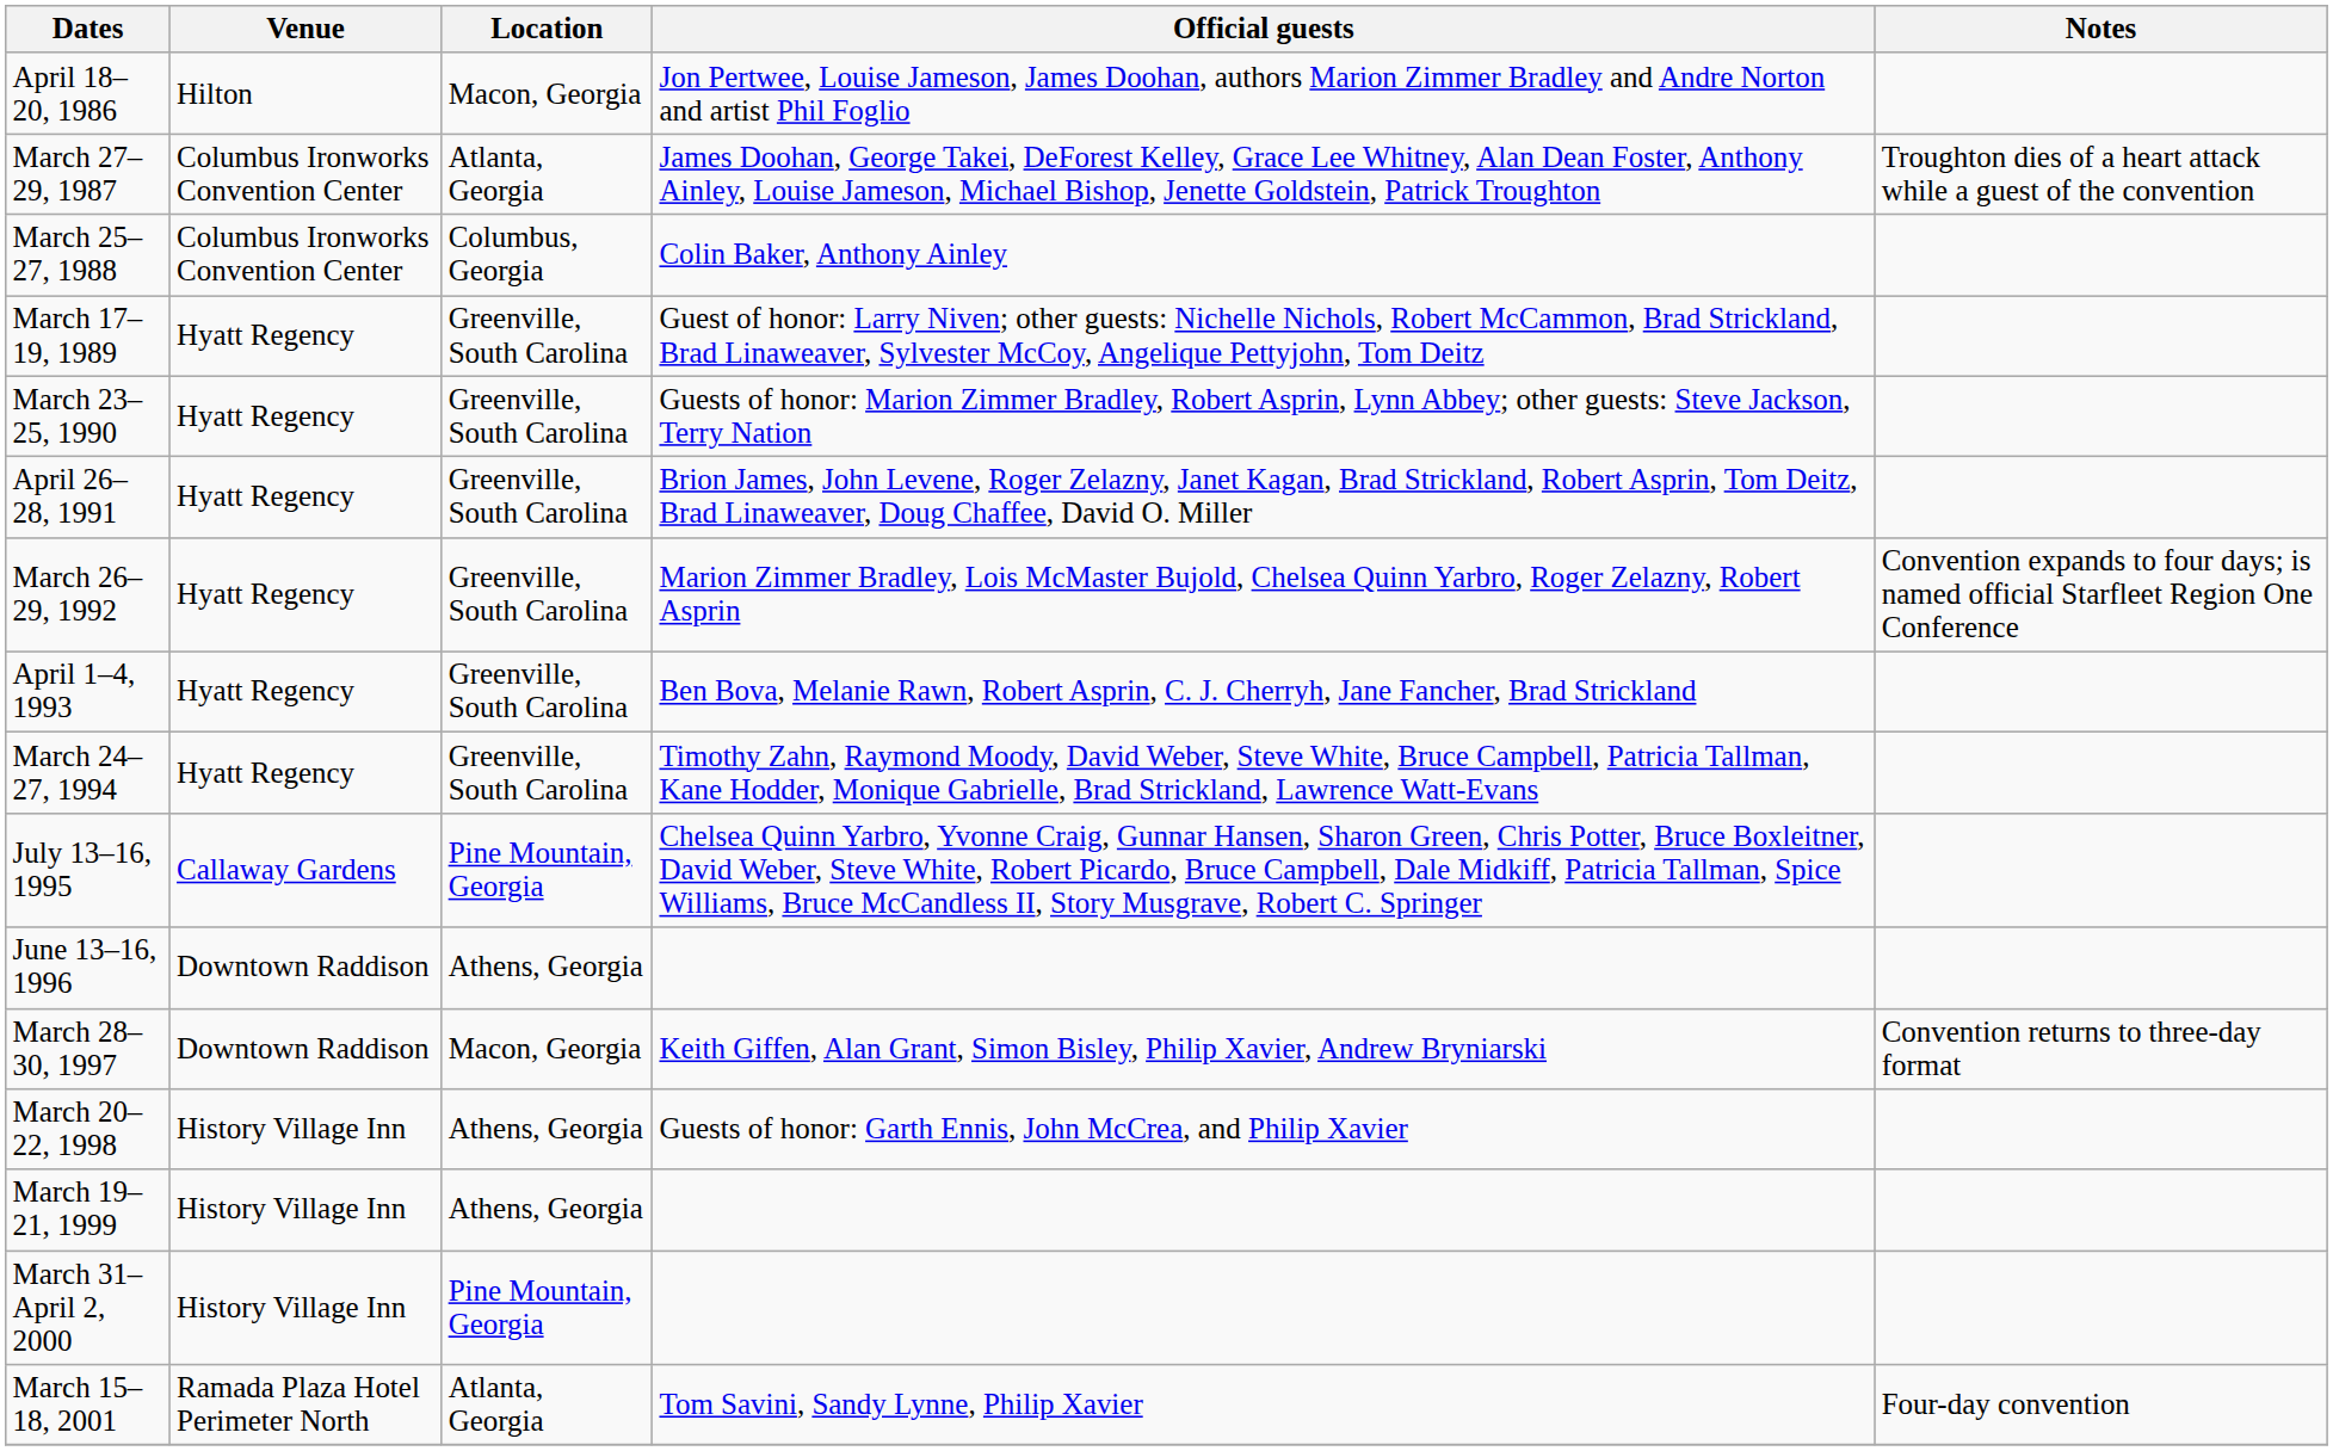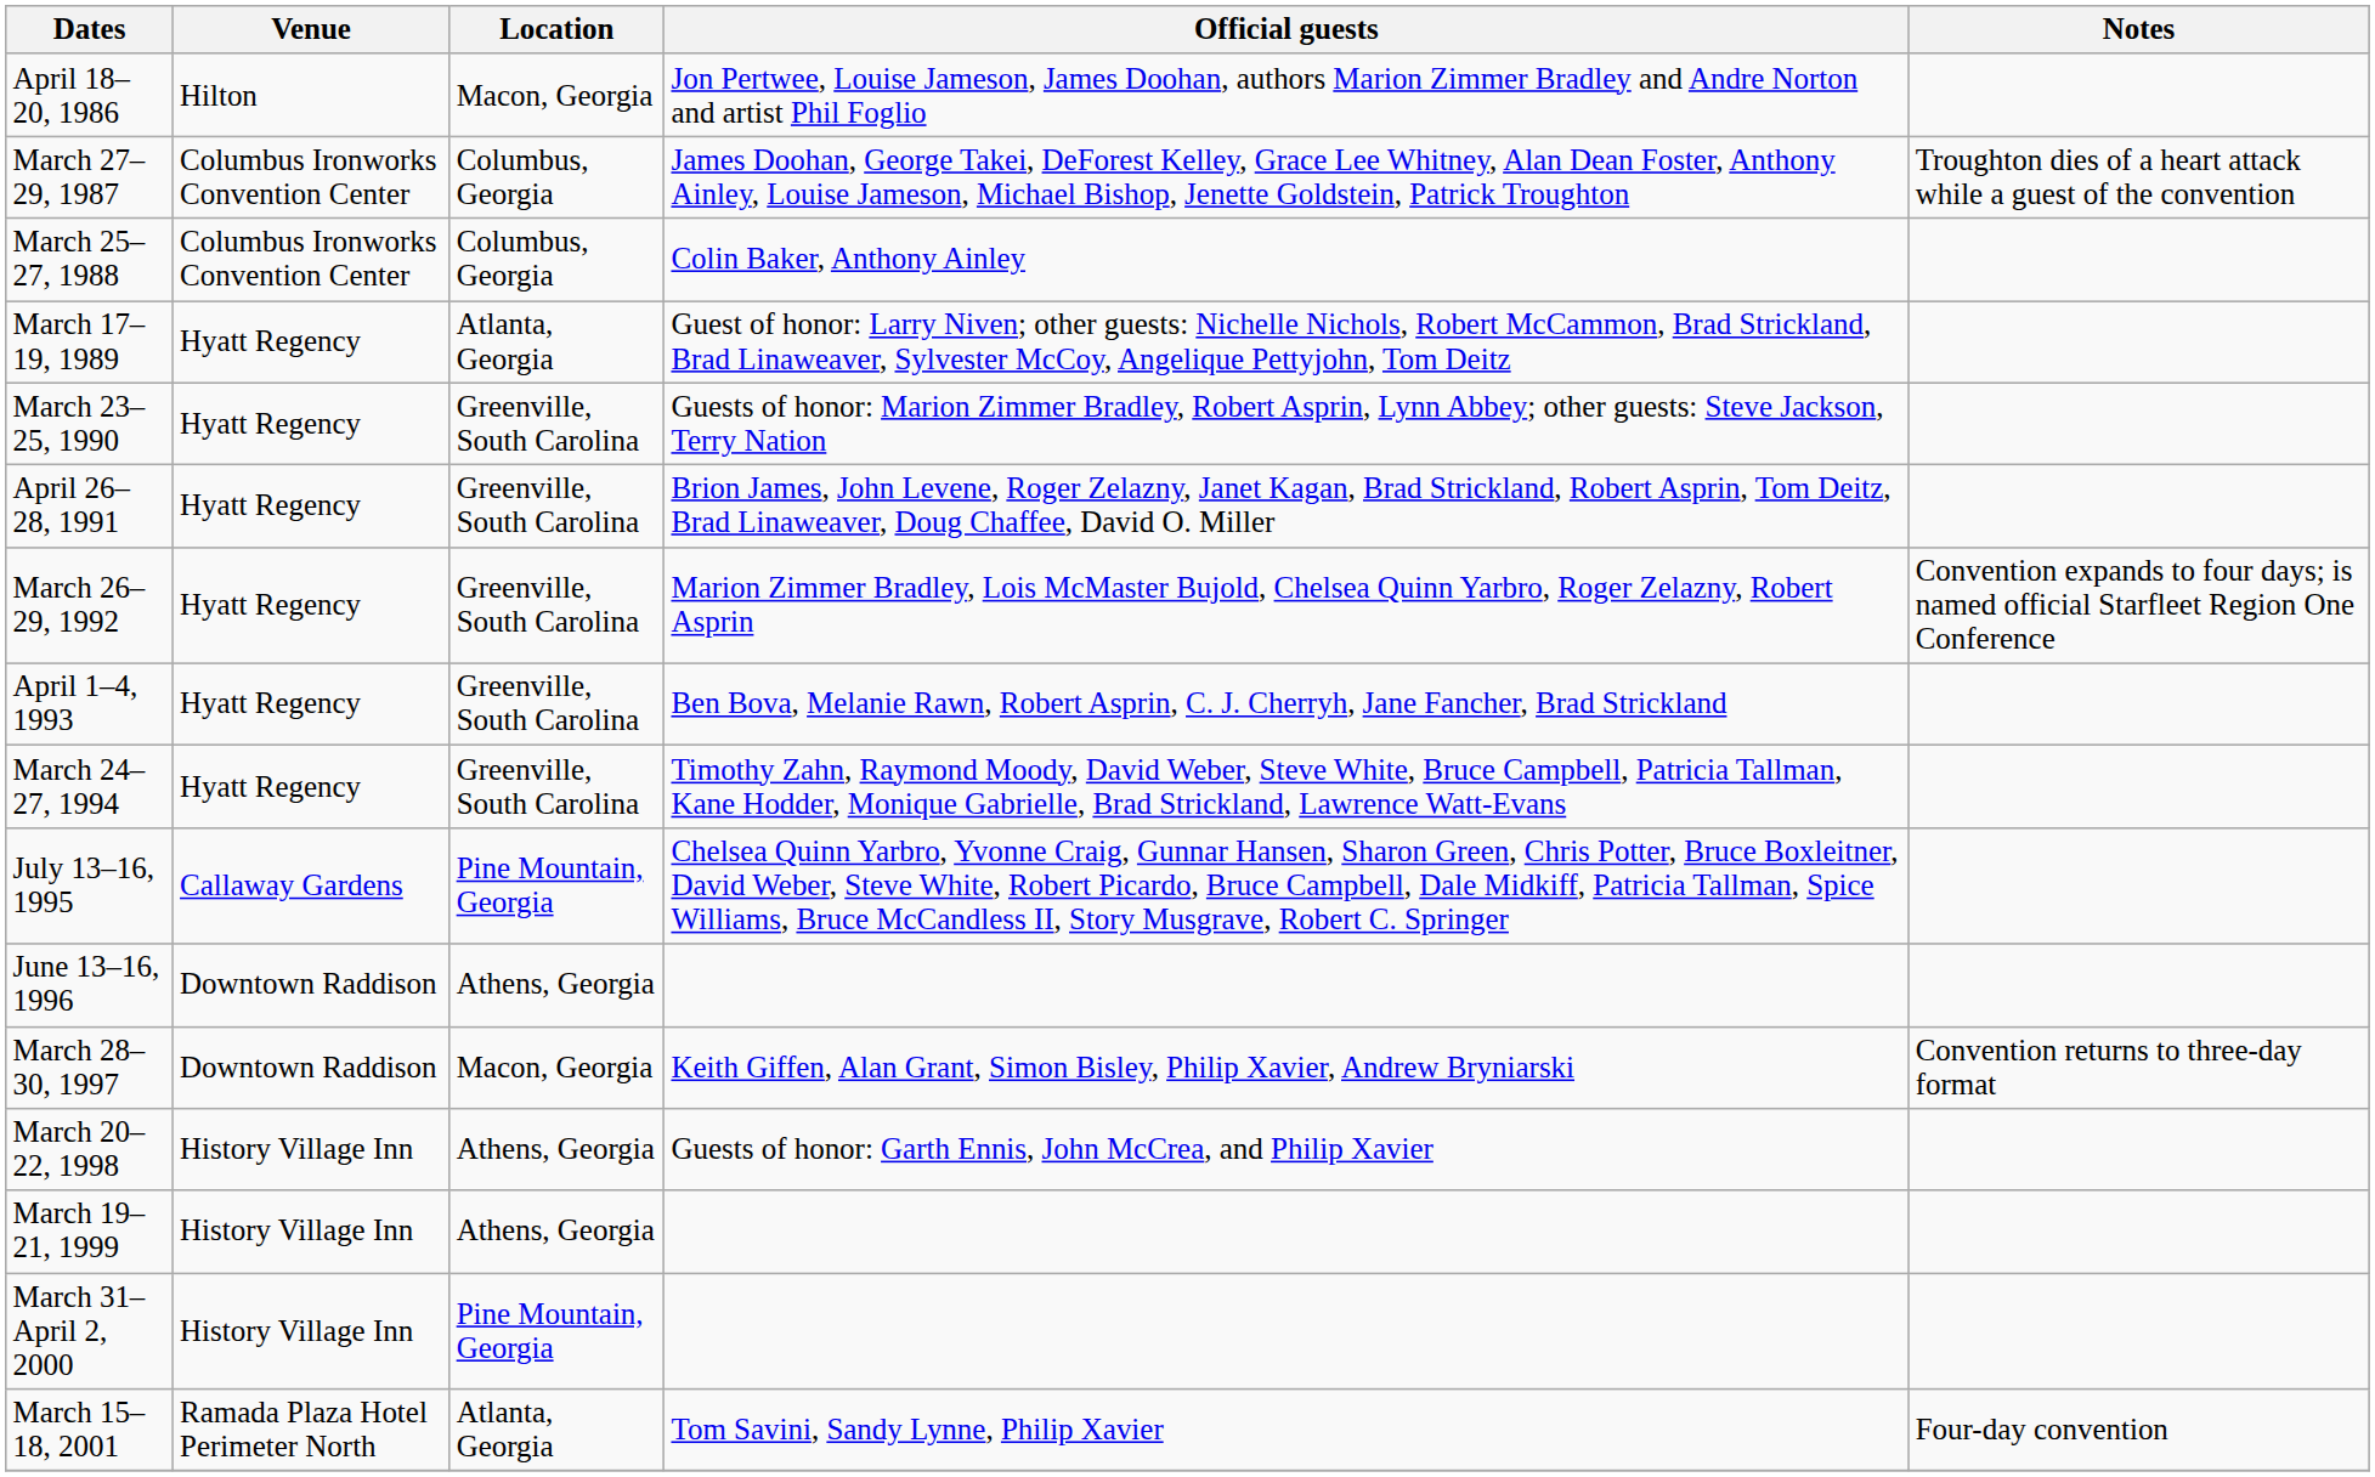March 27–29, 1987 | Location: Atlanta, Georgia -> Columbus, Georgia
March 17–19, 1989 | Location: Greenville, South Carolina -> Atlanta, Georgia
